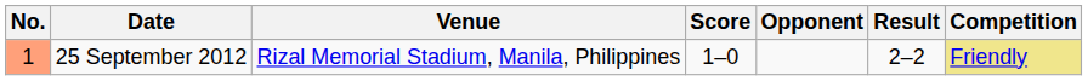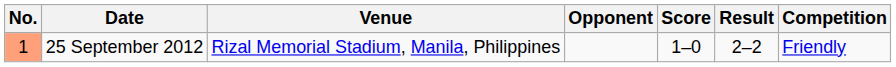columns swapped: Opponent <-> Score
25 September 2012 | Competition: khaki background -> no background
